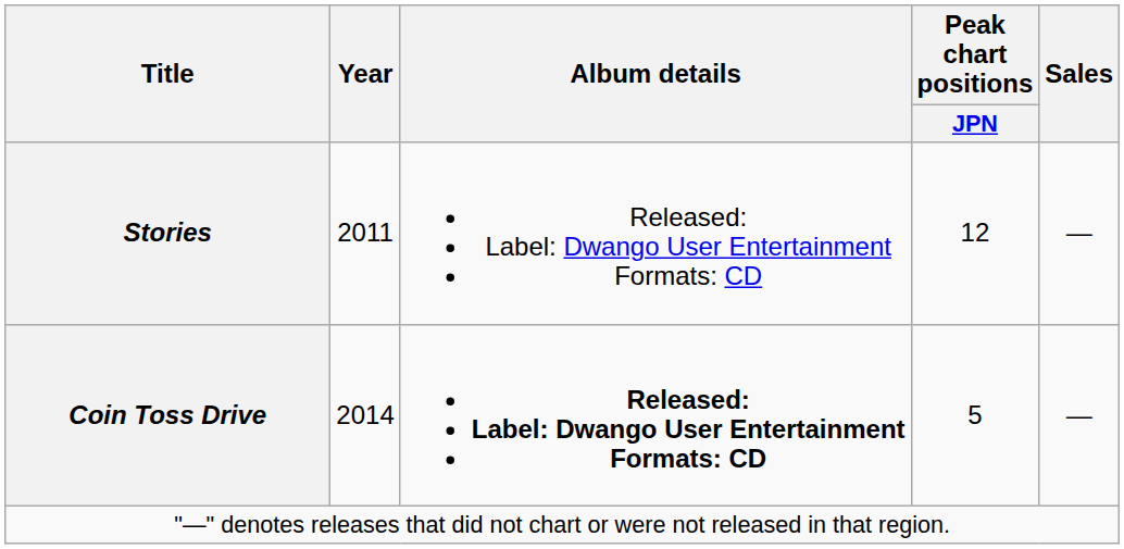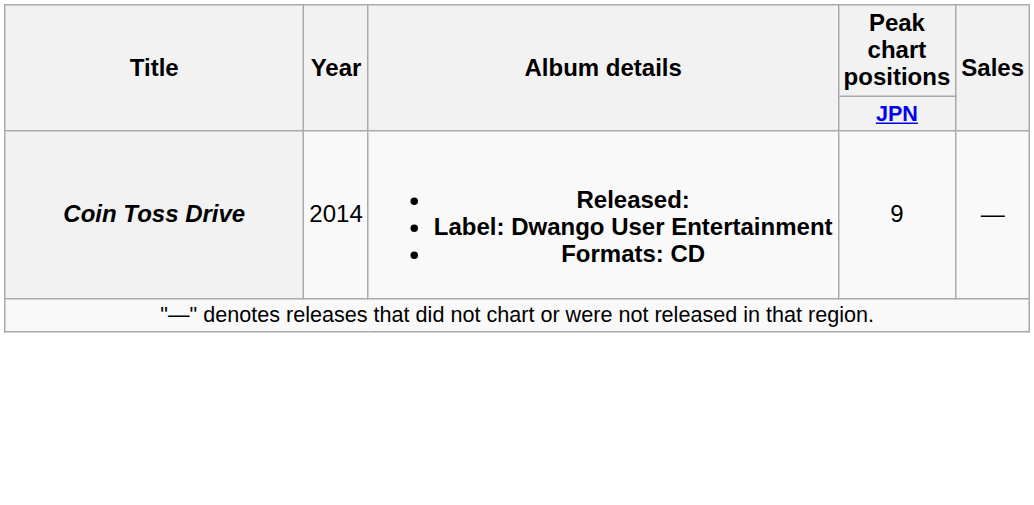- row: Stories | 2011 | Released: Label: Dwango User Entertainment Formats: CD | 12 | —
Coin Toss Drive | Peak chart positions / JPN: 5 -> 9
